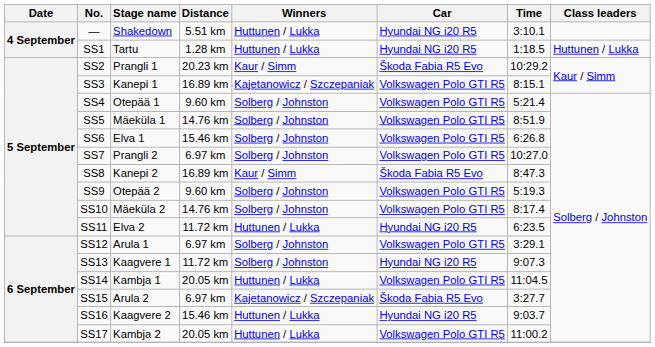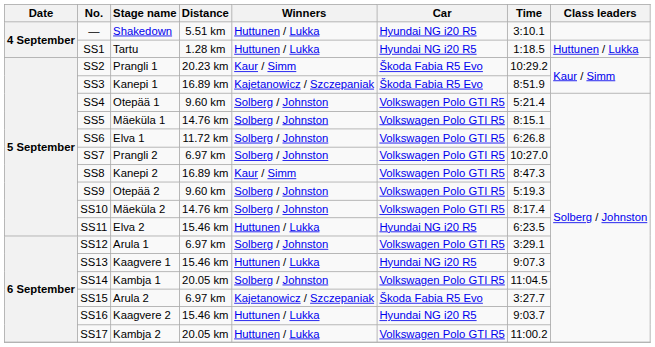SS3 | Car: Volkswagen Polo GTI R5 -> Škoda Fabia R5 Evo
SS3 | Time: 8:15.1 -> 8:51.9
SS5 | Time: 8:51.9 -> 8:15.1
SS6 | Distance: 15.46 km -> 11.72 km
SS8 | Car: Škoda Fabia R5 Evo -> Volkswagen Polo GTI R5
SS11 | Distance: 11.72 km -> 15.46 km
SS13 | Distance: 11.72 km -> 15.46 km
SS13 | Winners: Solberg / Johnston -> Huttunen / Lukka
SS14 | Winners: Huttunen / Lukka -> Solberg / Johnston
